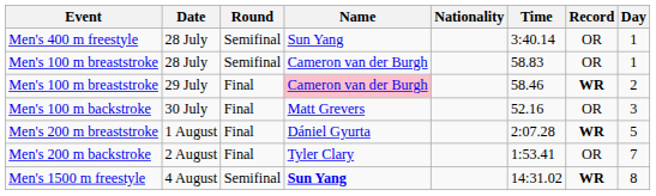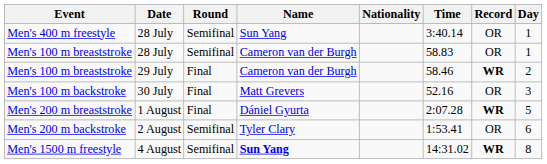Men's 100 m breaststroke / 29 July | Name: pink background -> no background
Men's 200 m backstroke | Round: Final -> Semifinal
Men's 200 m backstroke | Day: 7 -> 6
